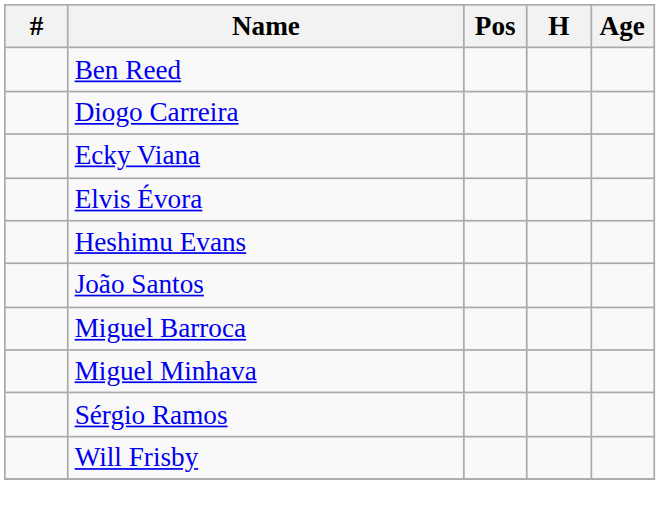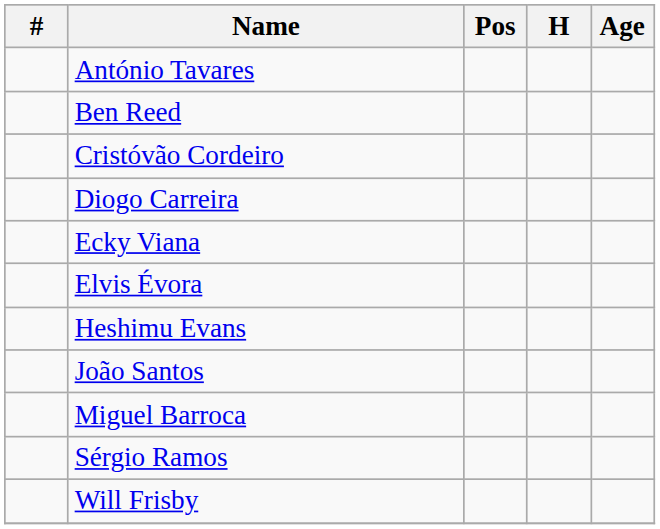+ row: António Tavares
+ row: Cristóvão Cordeiro
- row: Miguel Minhava
